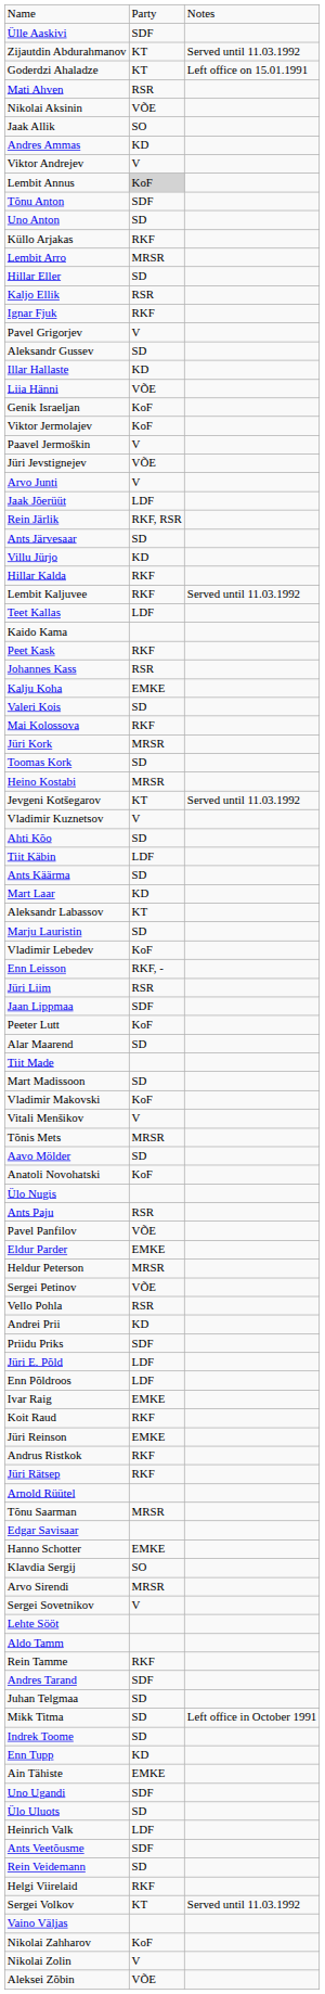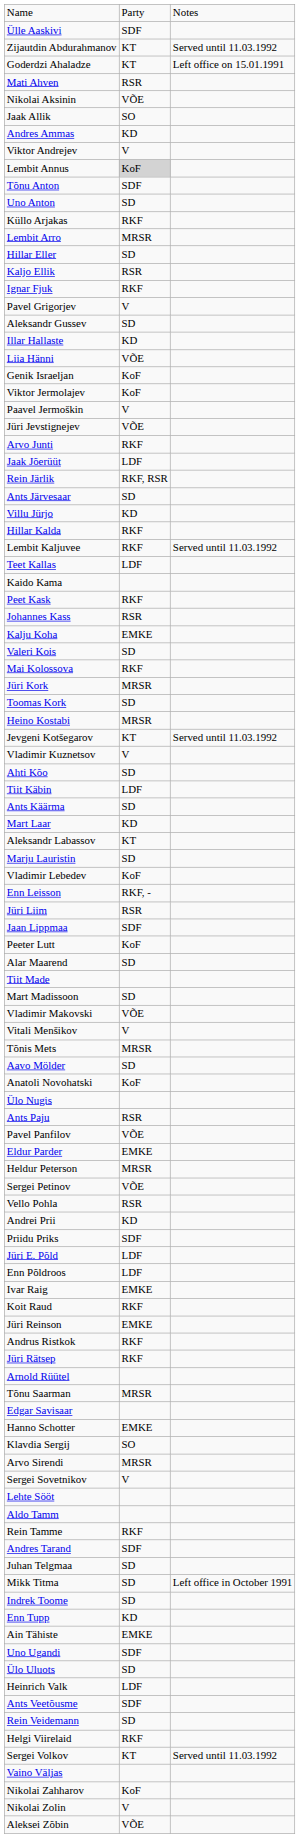Arvo Junti | column 2: V -> RKF
Vladimir Makovski | column 2: KoF -> VÕE
